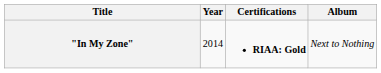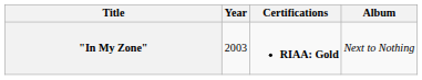"In My Zone" | Year: 2014 -> 2003
